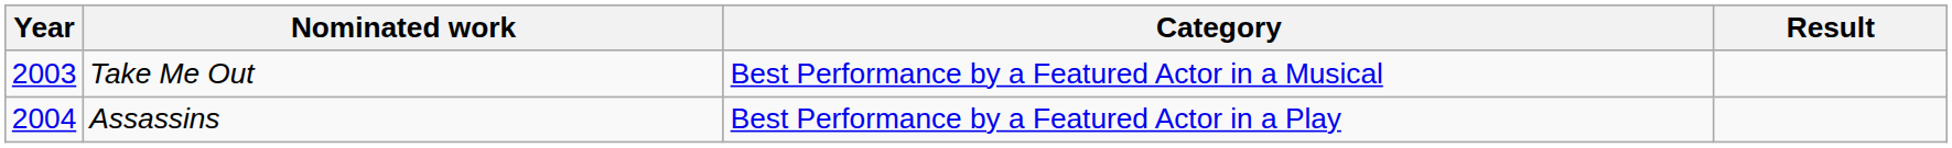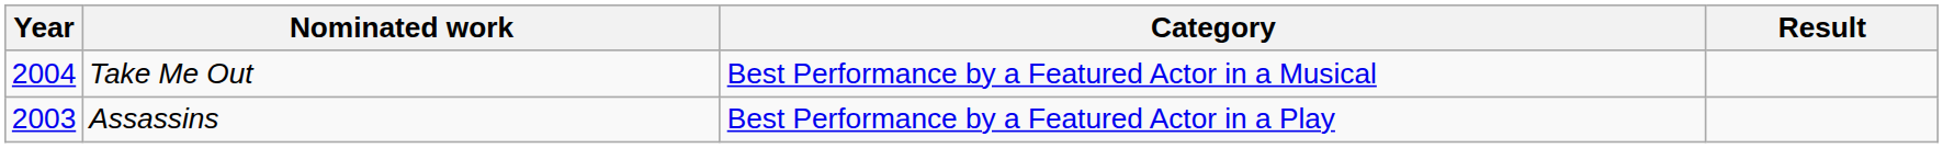Take Me Out | Year: 2003 -> 2004
Assassins | Year: 2004 -> 2003
